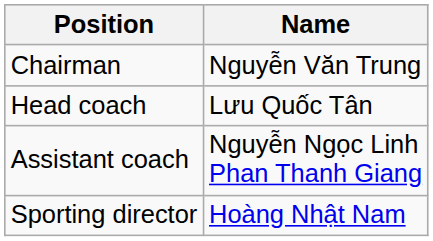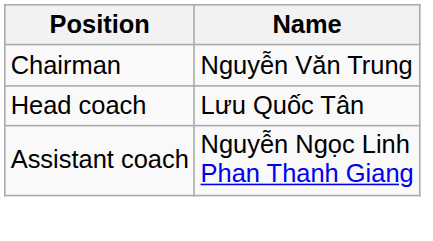- row: Sporting director | Hoàng Nhật Nam
